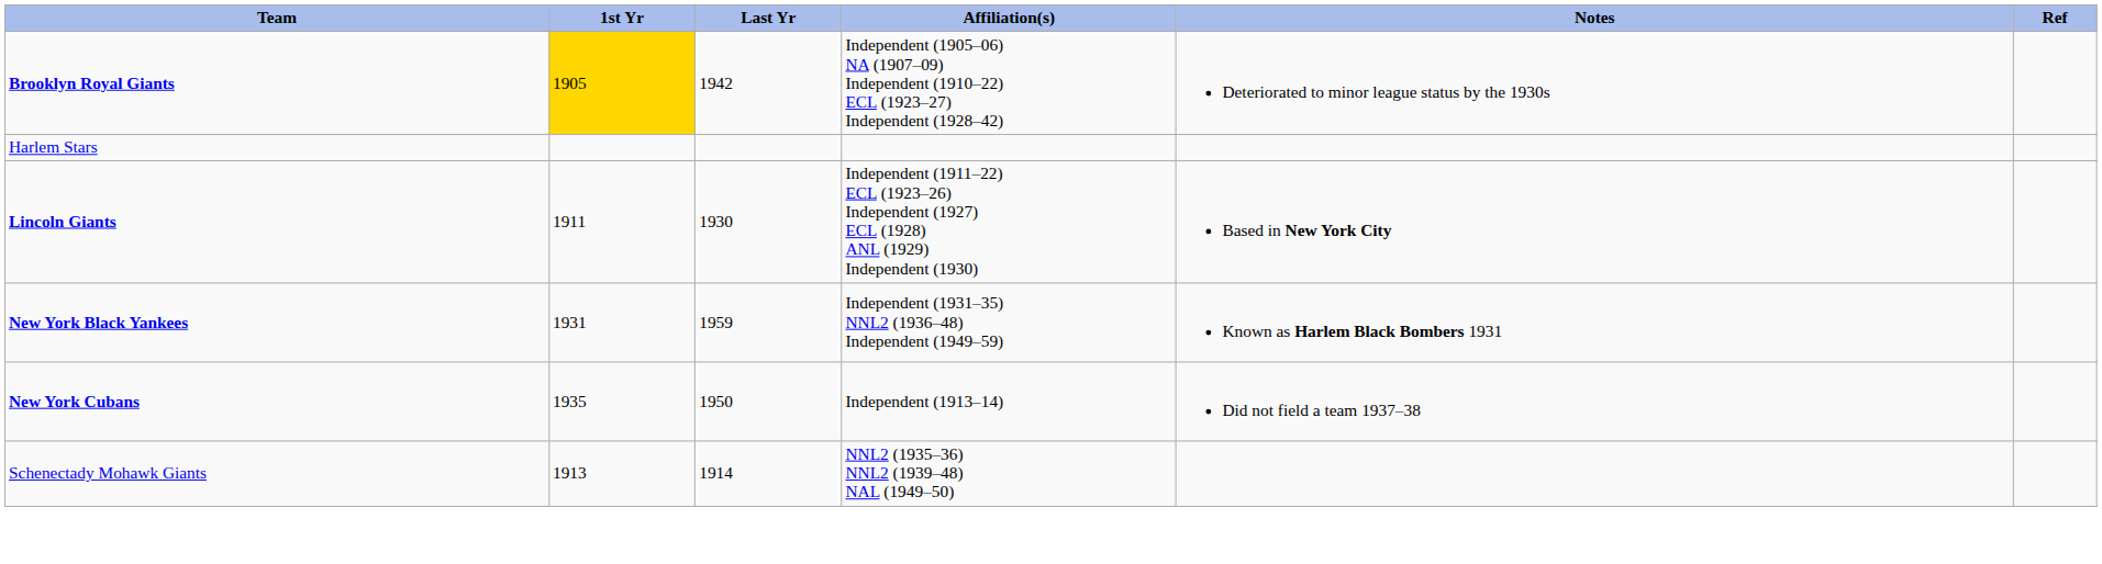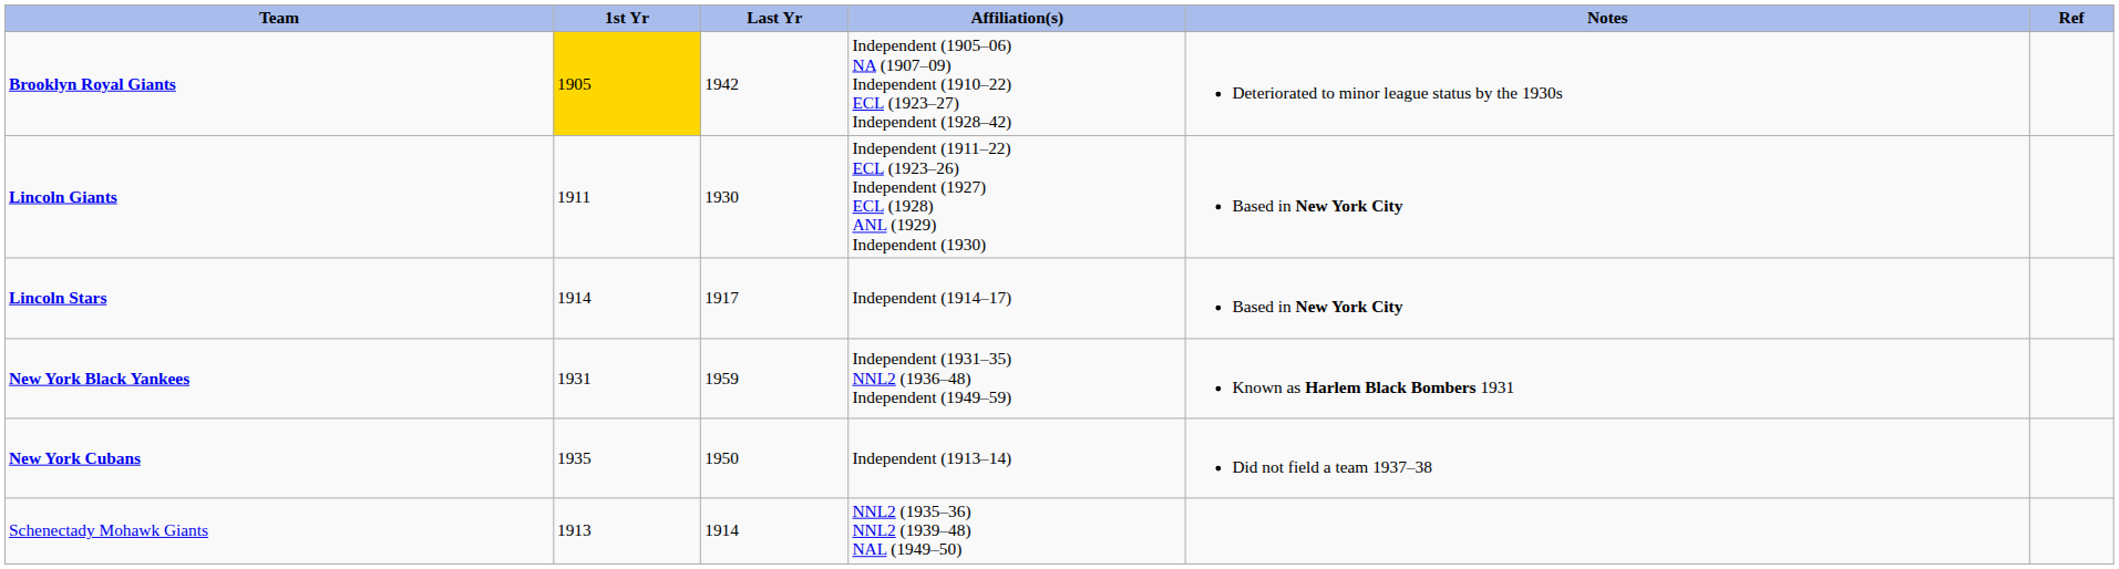- row: Harlem Stars
+ row: Lincoln Stars | 1914 | 1917 | Independent (1914–17) | Based in New York City
